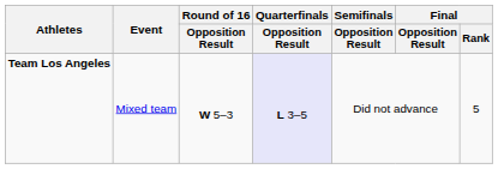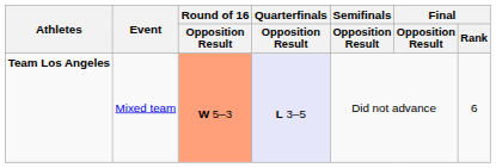Team Los Angeles | Round of 16 / Opposition Result: no background -> lightsalmon background
Team Los Angeles | Final / Rank: 5 -> 6
